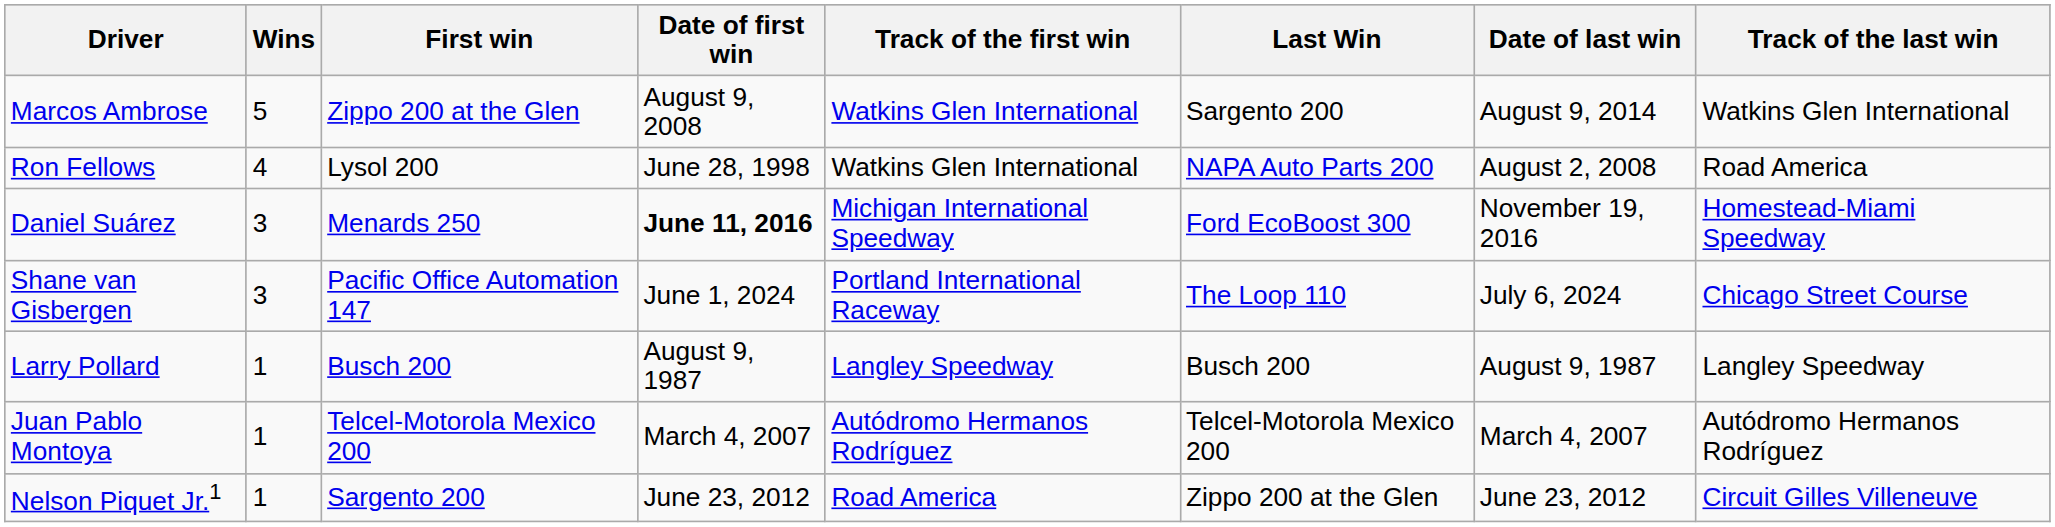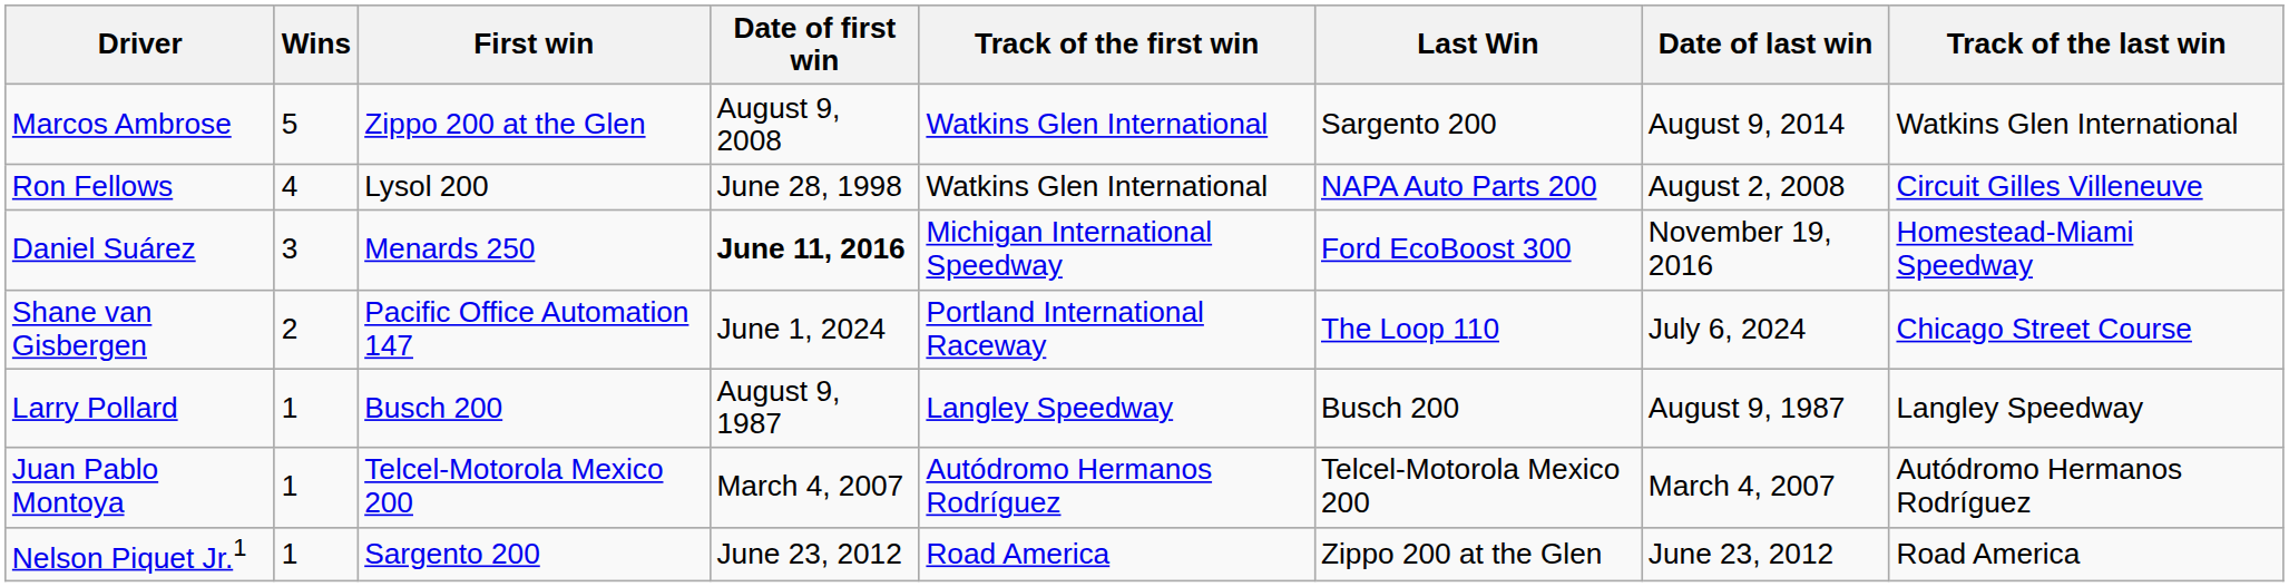Ron Fellows | Track of the last win: Road America -> Circuit Gilles Villeneuve
Shane van Gisbergen | Wins: 3 -> 2
Nelson Piquet Jr.1 | Track of the last win: Circuit Gilles Villeneuve -> Road America
